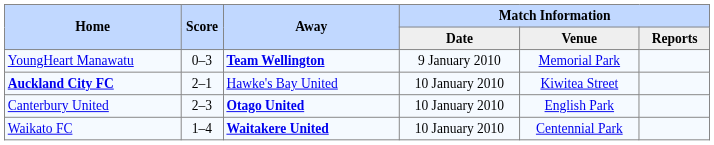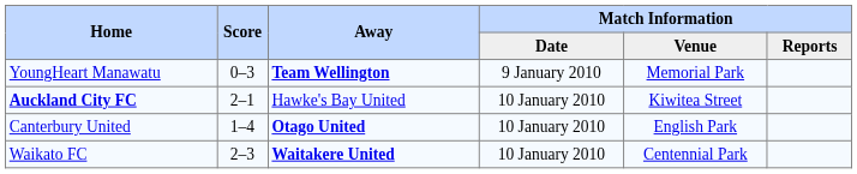Canterbury United | Score: 2–3 -> 1–4
Waikato FC | Score: 1–4 -> 2–3
